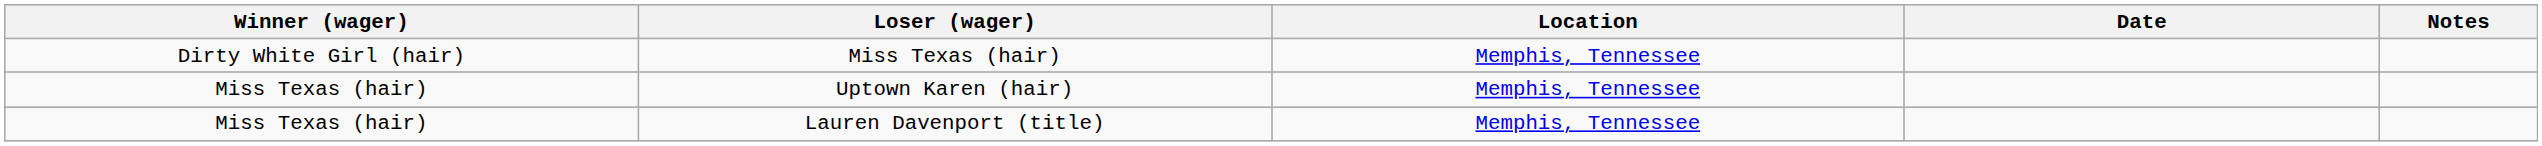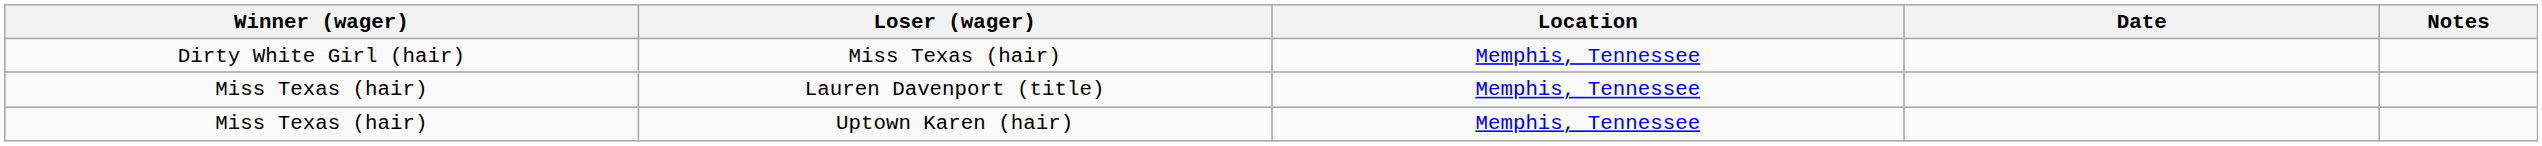rows swapped: Lauren Davenport (title) <-> Uptown Karen (hair)
